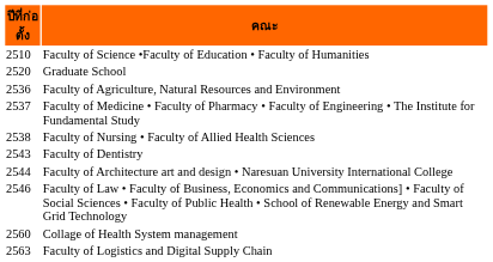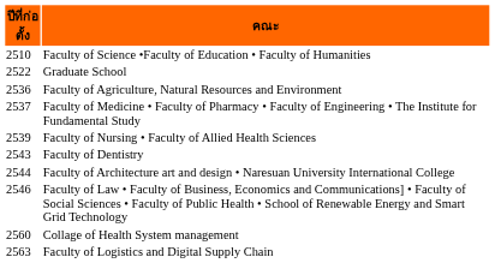Graduate School | ปีที่ก่อตั้ง: 2520 -> 2522
Faculty of Nursing • Faculty of Allied Health Sciences | ปีที่ก่อตั้ง: 2538 -> 2539
